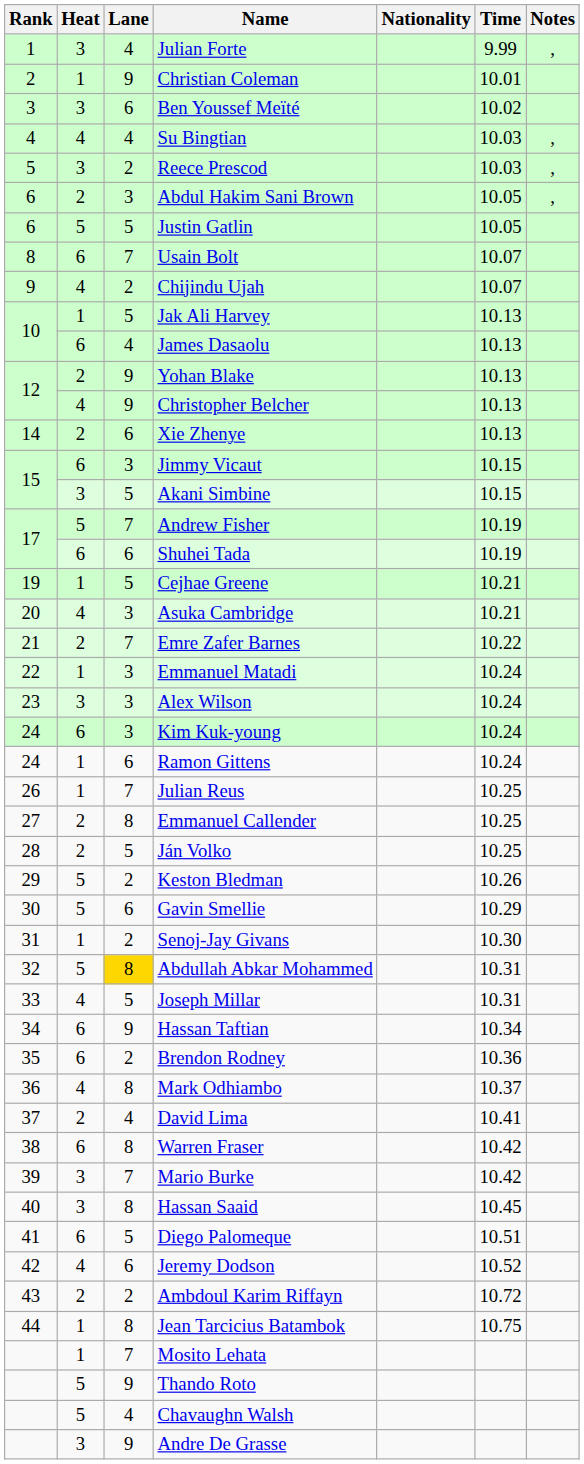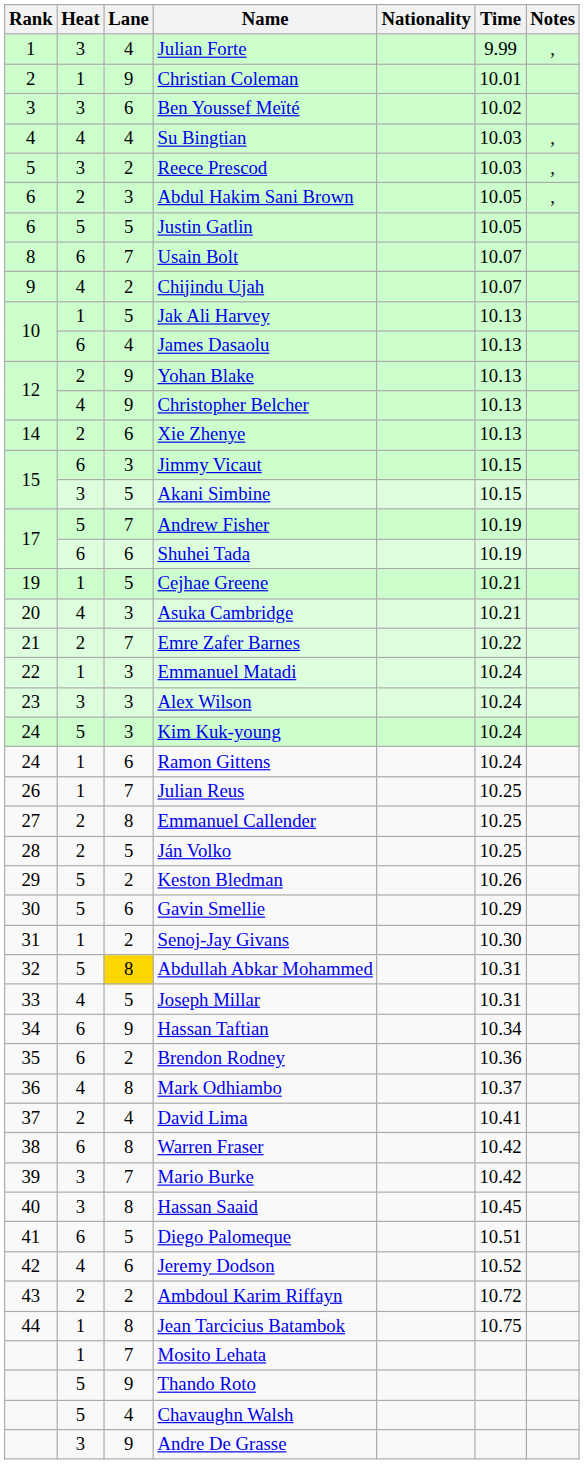Kim Kuk-young | Heat: 6 -> 5
